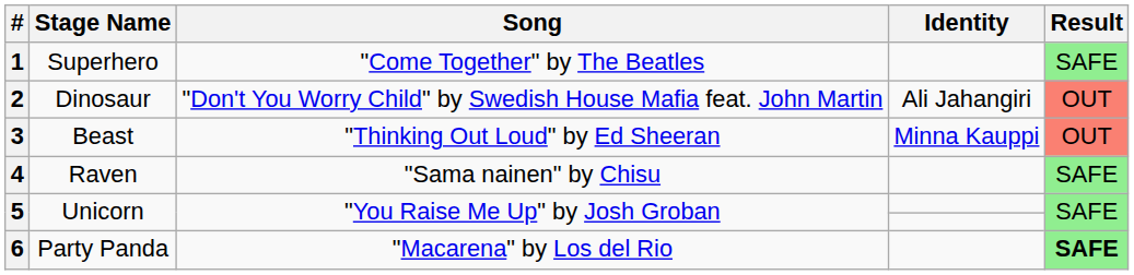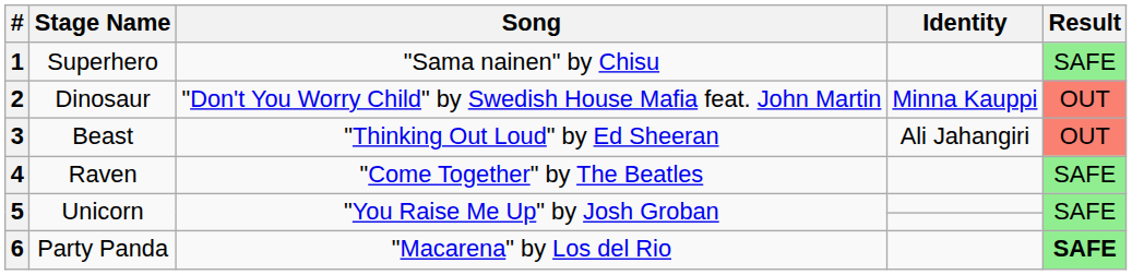1 | Song: "Come Together" by The Beatles -> "Sama nainen" by Chisu
2 | Identity: Ali Jahangiri -> Minna Kauppi
3 | Identity: Minna Kauppi -> Ali Jahangiri
4 | Song: "Sama nainen" by Chisu -> "Come Together" by The Beatles
